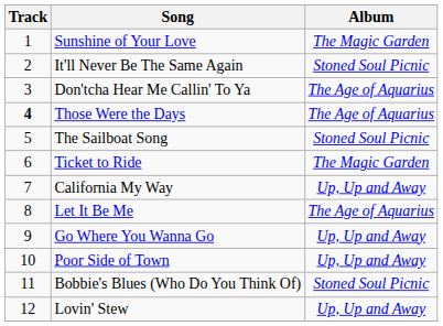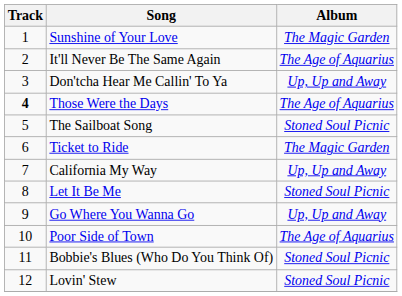It'll Never Be The Same Again | Album: Stoned Soul Picnic -> The Age of Aquarius
Don'tcha Hear Me Callin' To Ya | Album: The Age of Aquarius -> Up, Up and Away
Let It Be Me | Album: The Age of Aquarius -> Stoned Soul Picnic
Poor Side of Town | Album: Up, Up and Away -> The Age of Aquarius
Lovin' Stew | Album: Up, Up and Away -> Stoned Soul Picnic
